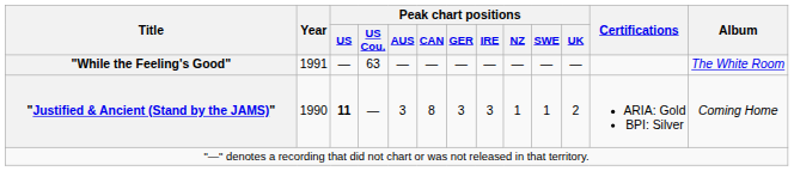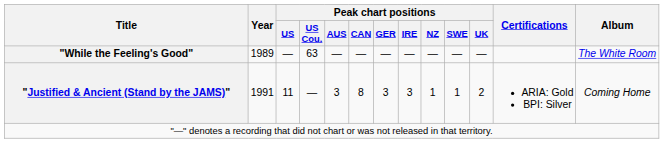"While the Feeling's Good" | Year: 1991 -> 1989
"Justified & Ancient (Stand by the JAMS)" | Year: 1990 -> 1991
"Justified & Ancient (Stand by the JAMS)" | Peak chart positions / US: bold -> normal
